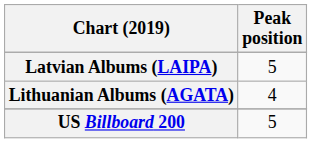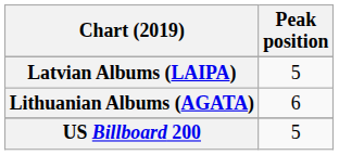Lithuanian Albums (AGATA) | Peak position: 4 -> 6
